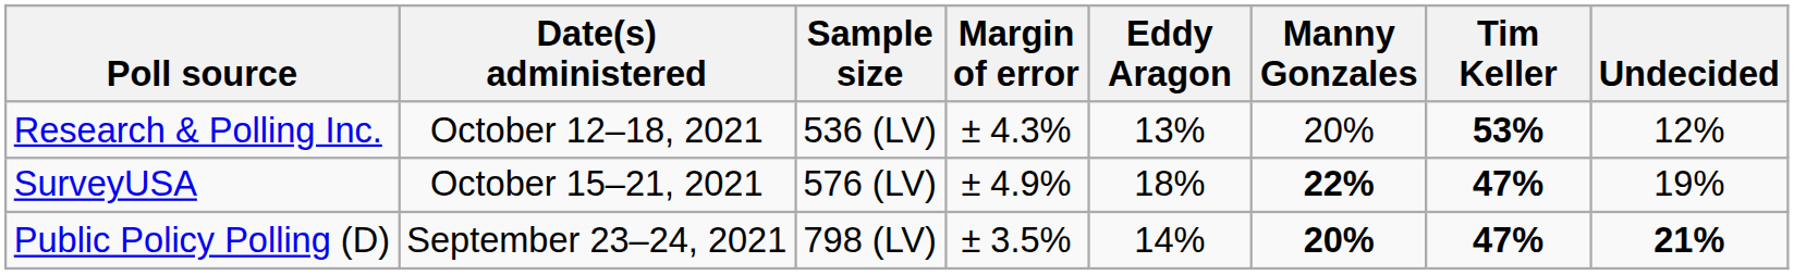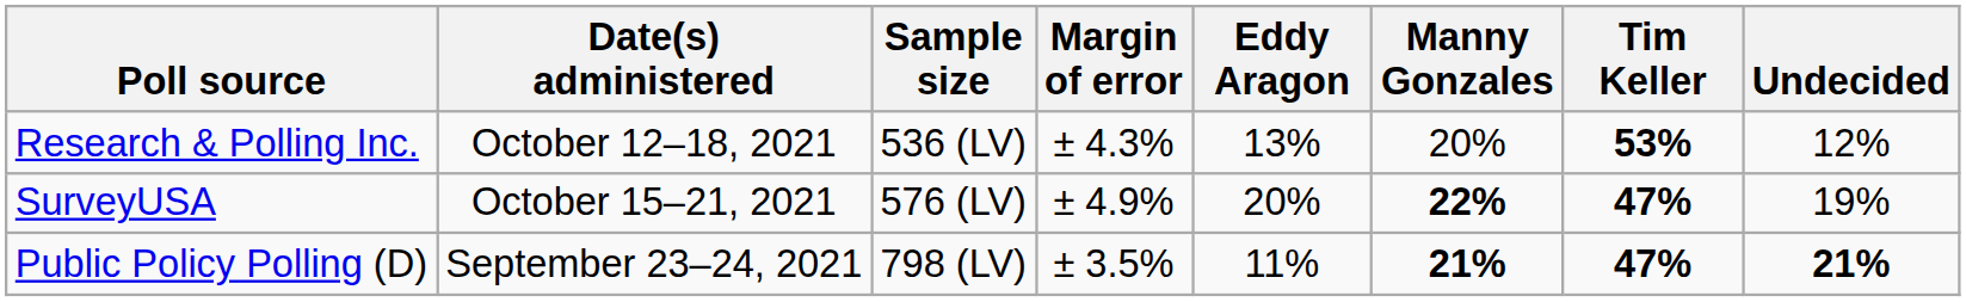SurveyUSA | Eddy Aragon: 18% -> 20%
Public Policy Polling (D) | Eddy Aragon: 14% -> 11%
Public Policy Polling (D) | Manny Gonzales: 20% -> 21%
